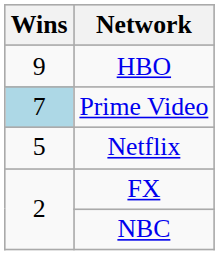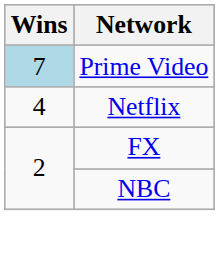- row: 9 | HBO
Netflix | Wins: 5 -> 4
